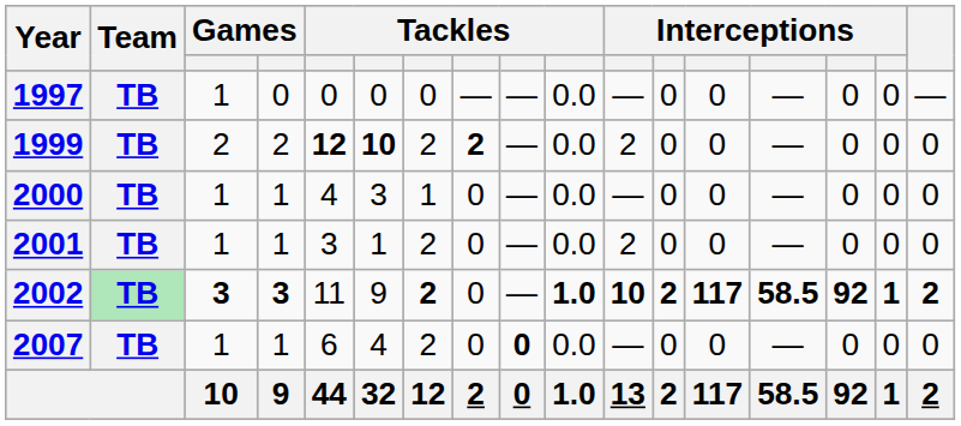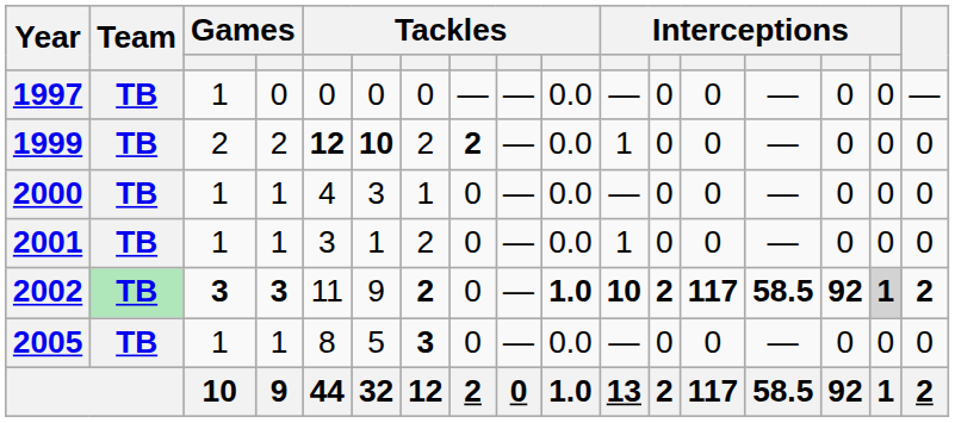1999 | column 11: 2 -> 1
2001 | column 11: 2 -> 1
2002 | column 16: no background -> lightgrey background
+ row: 2005 | TB | 1 | 1 | 8 | 5 | 3 | 0 | — | 0.0 | — | 0 | 0 | — | 0 | 0 | 0
- row: 2007 | TB | 1 | 1 | 6 | 4 | 2 | 0 | 0 | 0.0 | — | 0 | 0 | — | 0 | 0 | 0
